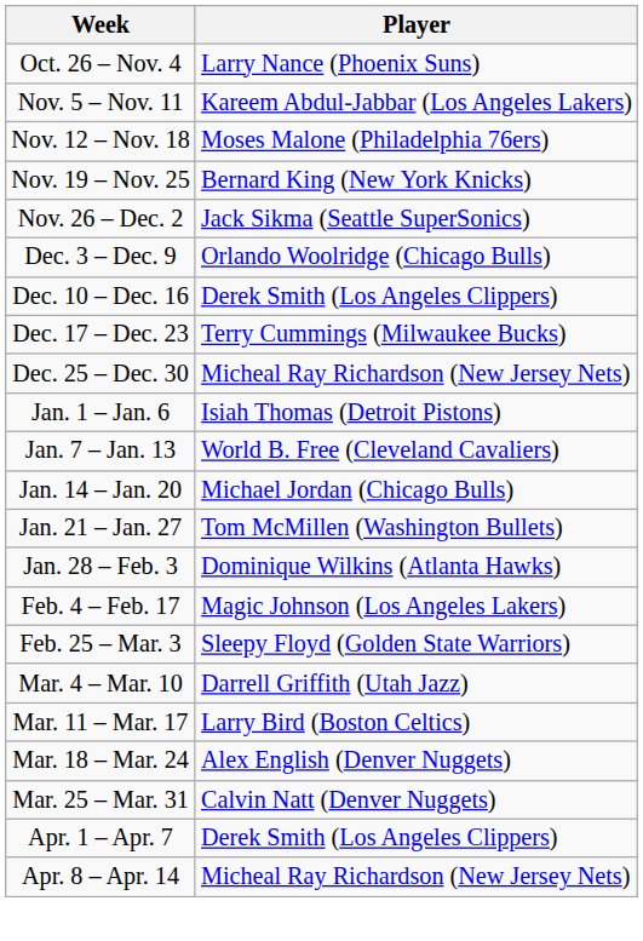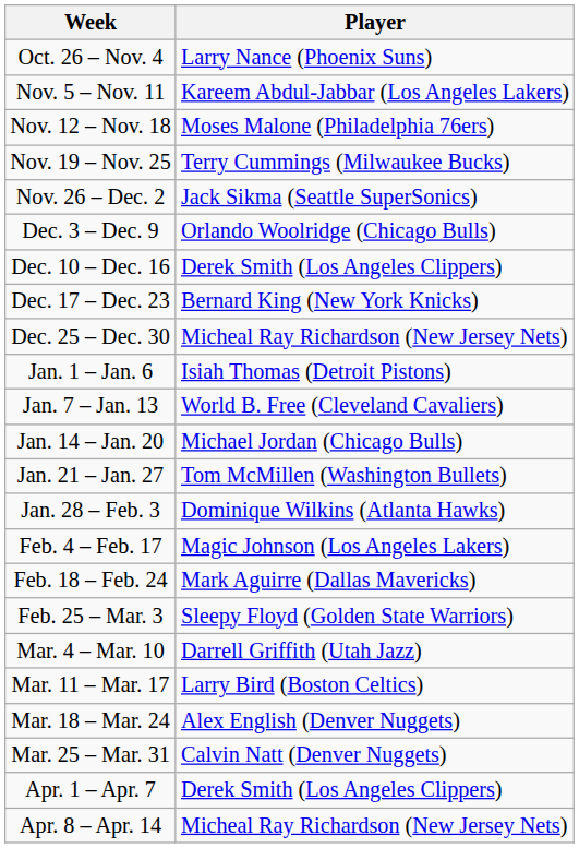Nov. 19 – Nov. 25 | Player: Bernard King (New York Knicks) -> Terry Cummings (Milwaukee Bucks)
Dec. 17 – Dec. 23 | Player: Terry Cummings (Milwaukee Bucks) -> Bernard King (New York Knicks)
+ row: Feb. 18 – Feb. 24 | Mark Aguirre (Dallas Mavericks)
